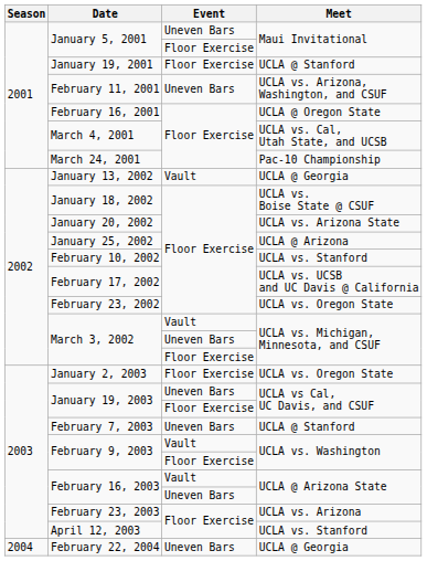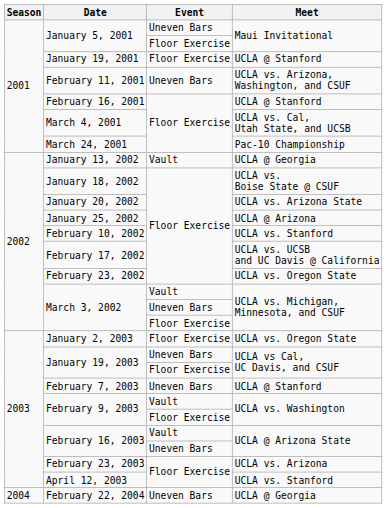February 16, 2001 | Meet: UCLA @ Oregon State -> UCLA @ Stanford
